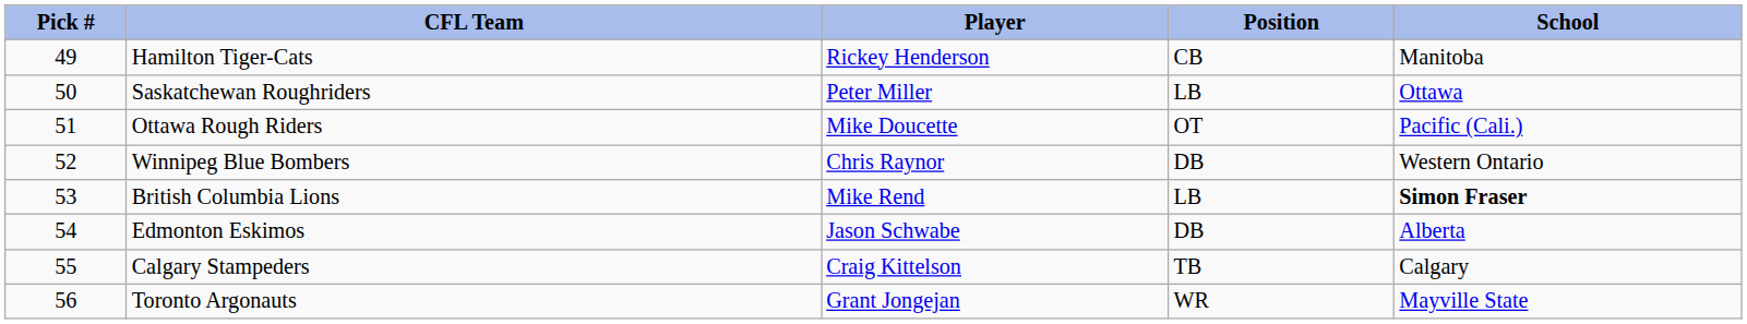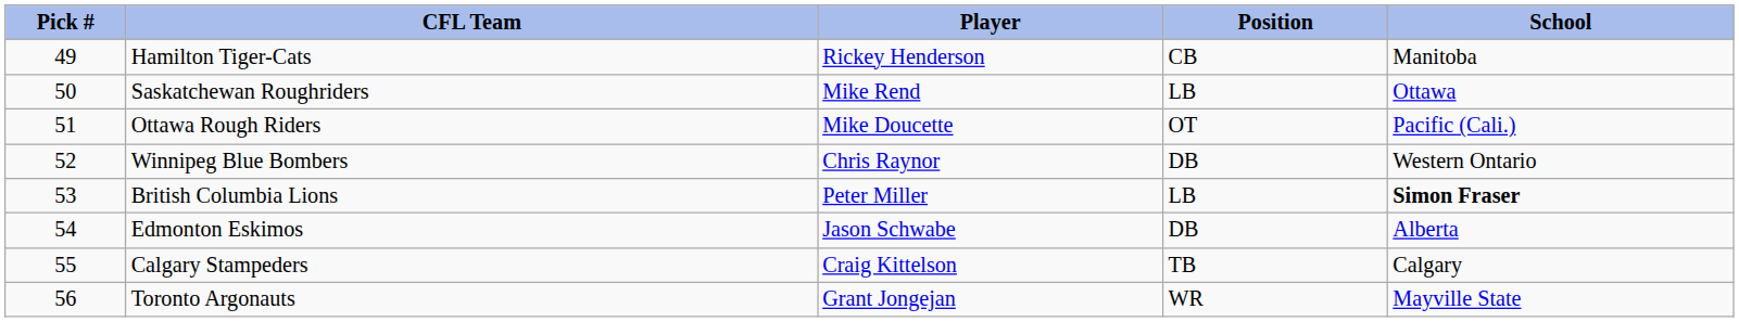Saskatchewan Roughriders | Player: Peter Miller -> Mike Rend
British Columbia Lions | Player: Mike Rend -> Peter Miller
